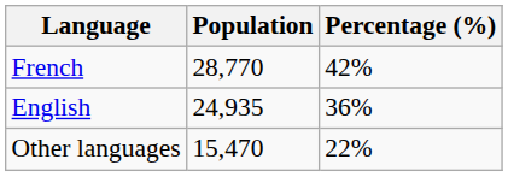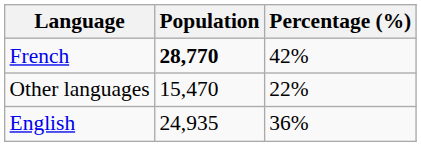French | Population: normal -> bold
rows swapped: English <-> Other languages
